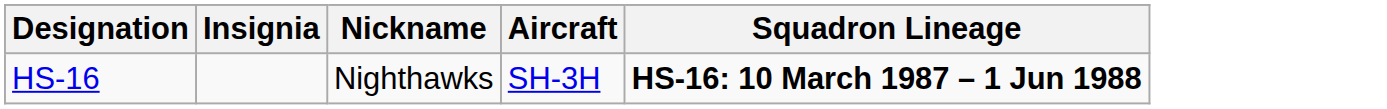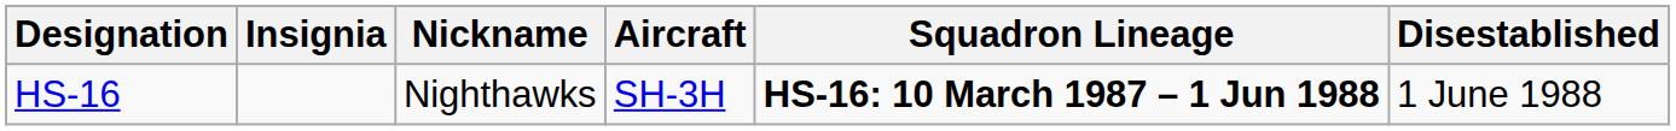+ column: Disestablished | 1 June 1988
